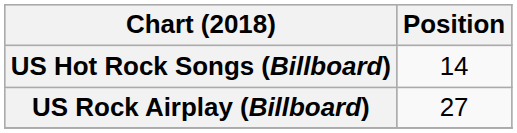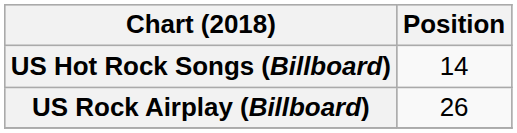US Rock Airplay (Billboard) | Position: 27 -> 26
